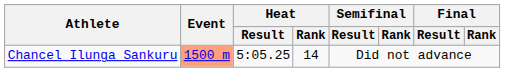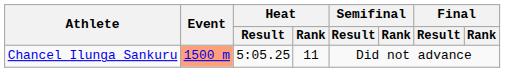Chancel Ilunga Sankuru | Heat / Rank: 14 -> 11
